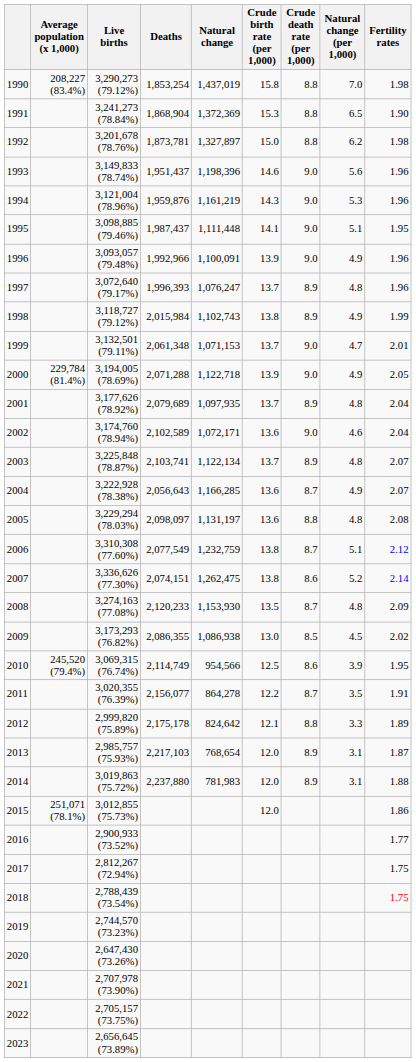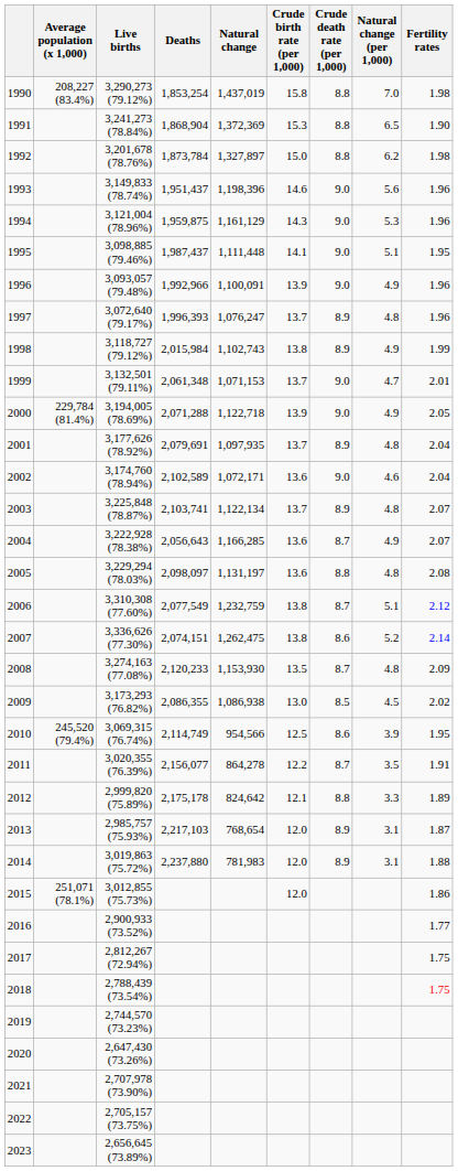1992 | Deaths: 1,873,781 -> 1,873,784
1994 | Deaths: 1,959,876 -> 1,959,875
1994 | Natural change: 1,161,219 -> 1,161,129
2001 | Deaths: 2,079,689 -> 2,079,691
